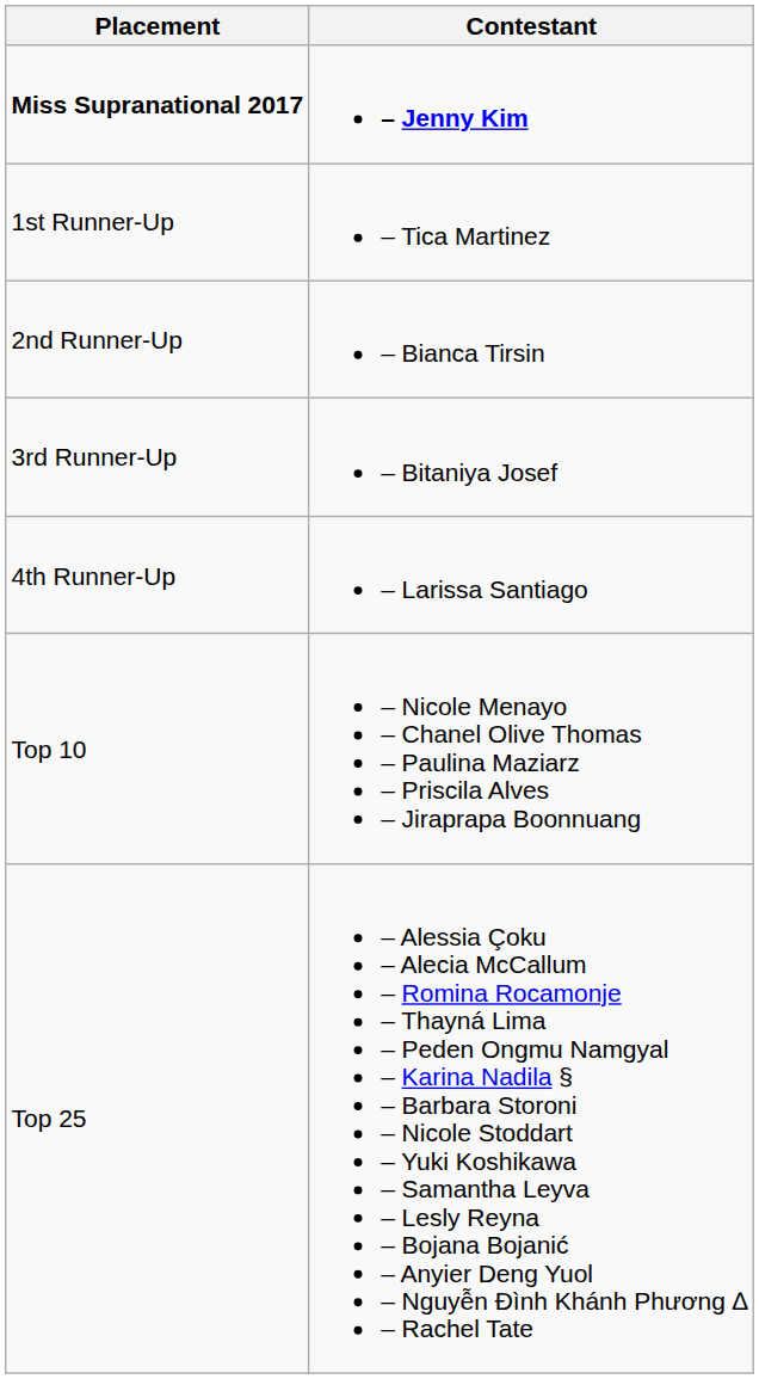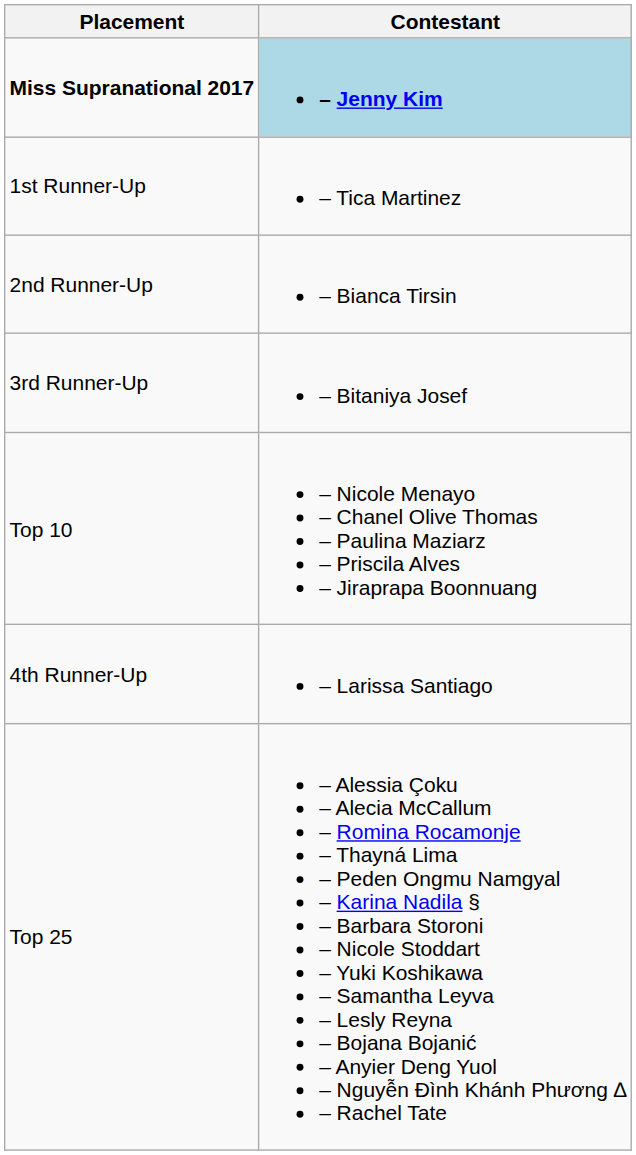Miss Supranational 2017 | Contestant: no background -> lightblue background
rows swapped: 4th Runner-Up <-> Top 10
